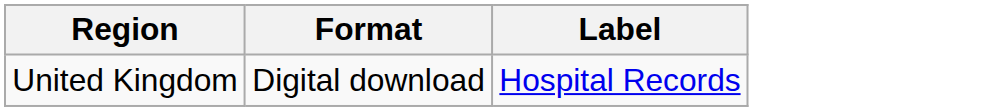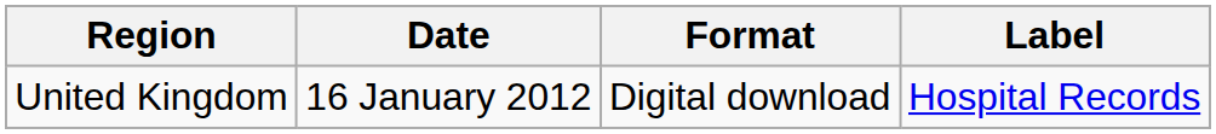+ column: Date | 16 January 2012
